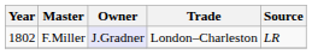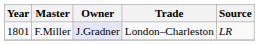F.Miller | Year: 1802 -> 1801
